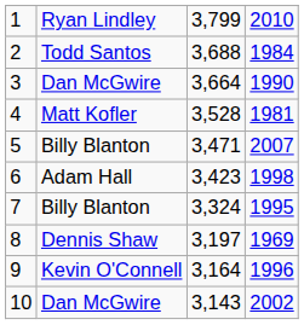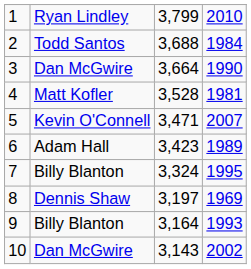5 | column 2: Billy Blanton -> Kevin O'Connell
6 | column 4: 1998 -> 1989
9 | column 2: Kevin O'Connell -> Billy Blanton
9 | column 4: 1996 -> 1993
